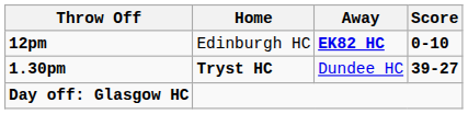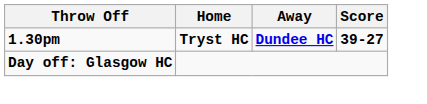- row: 12pm | Edinburgh HC | EK82 HC | 0-10
1.30pm | Away: normal -> bold
